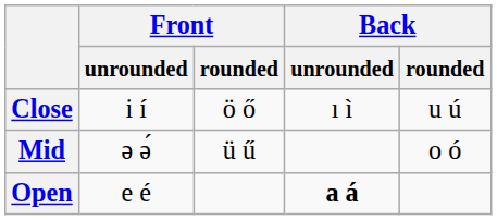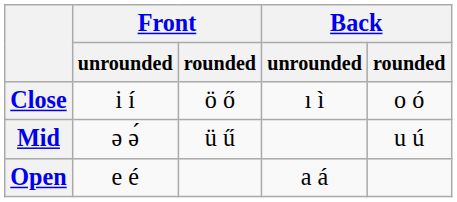Close | Back / rounded: u ú -> o ó
Mid | Back / rounded: o ó -> u ú
Open | Back / unrounded: bold -> normal
